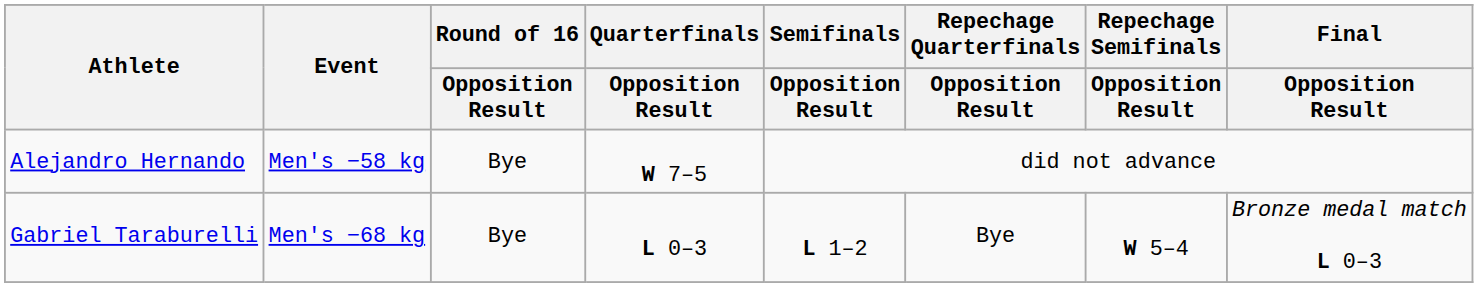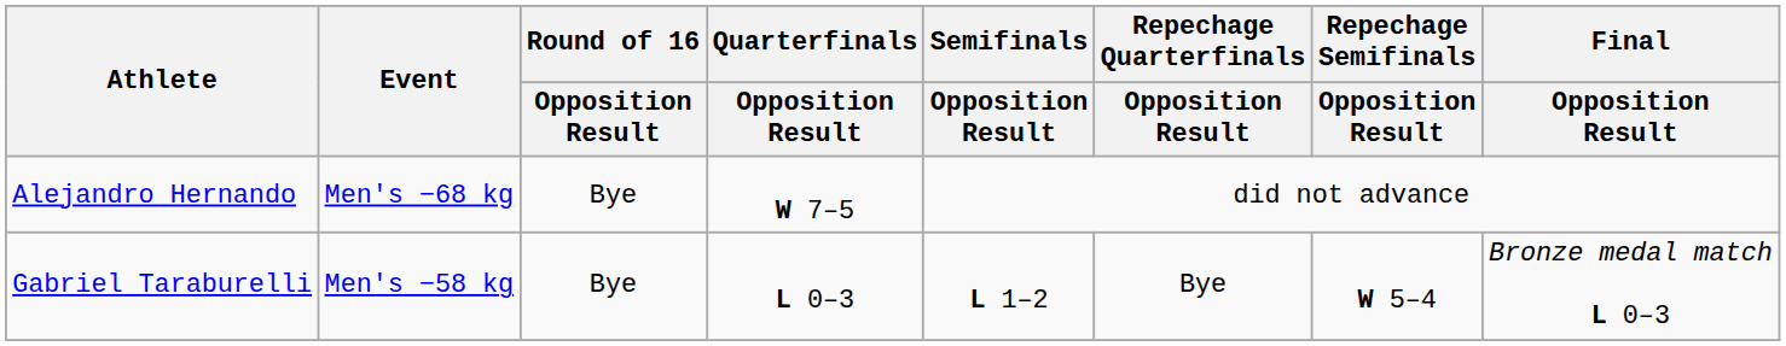Alejandro Hernando | Event: Men's −58 kg -> Men's −68 kg
Gabriel Taraburelli | Event: Men's −68 kg -> Men's −58 kg
